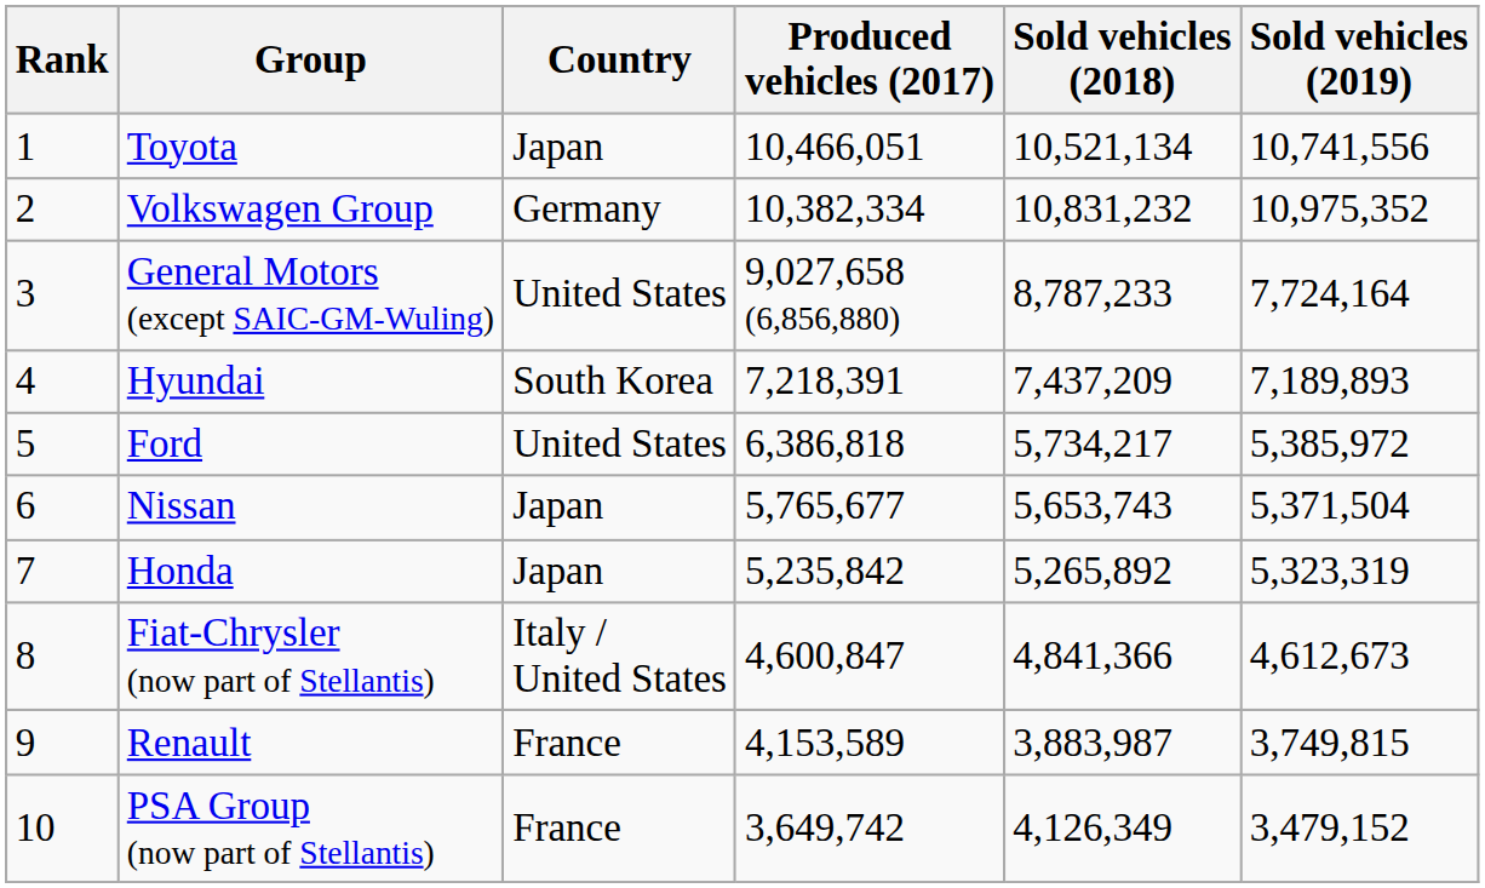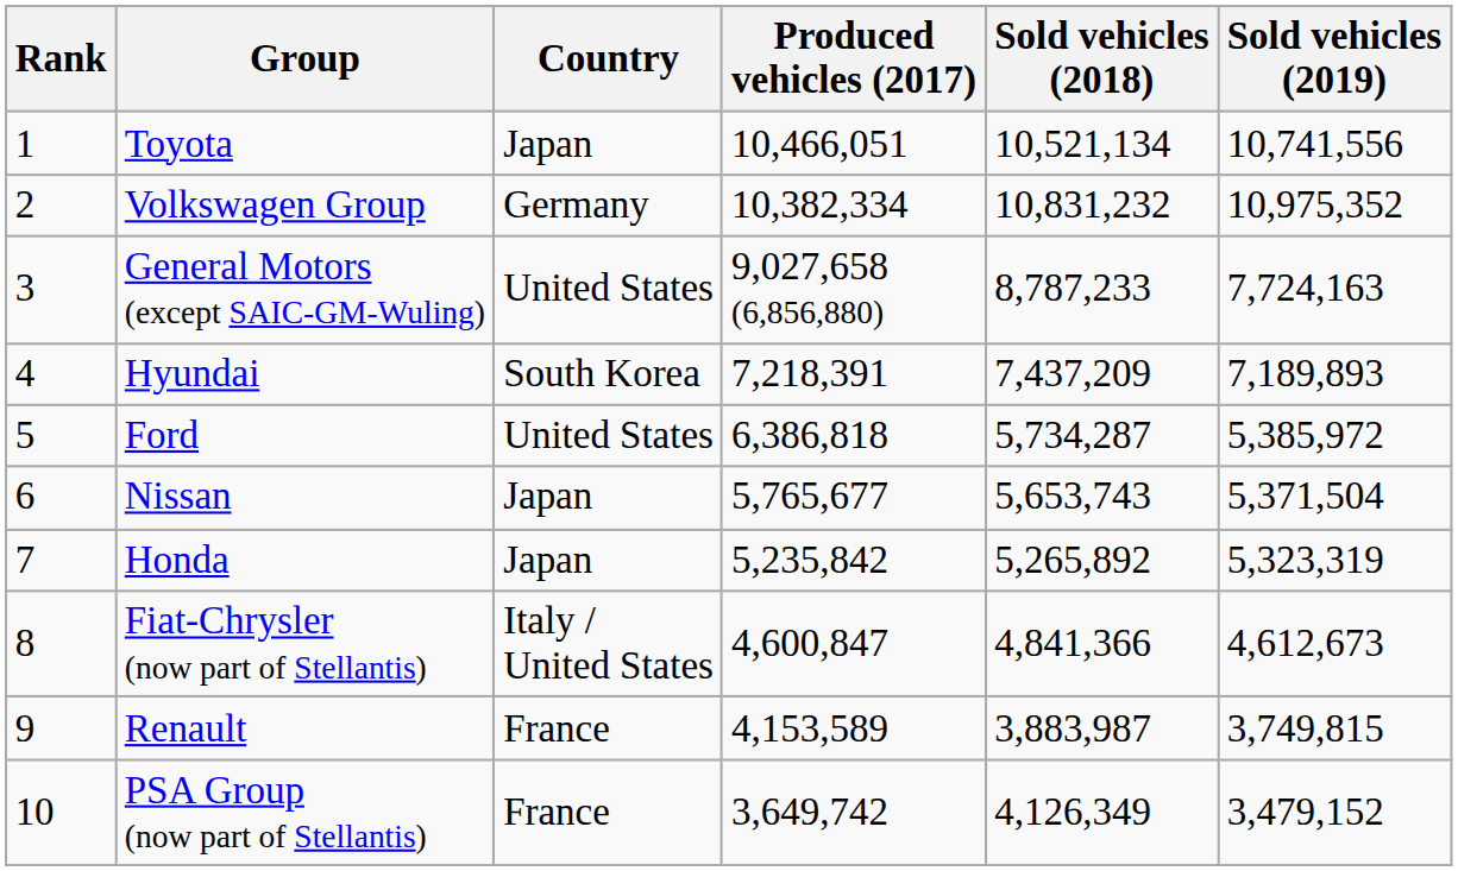General Motors (except SAIC-GM-Wuling) | Sold vehicles (2019): 7,724,164 -> 7,724,163
Ford | Sold vehicles (2018): 5,734,217 -> 5,734,287
